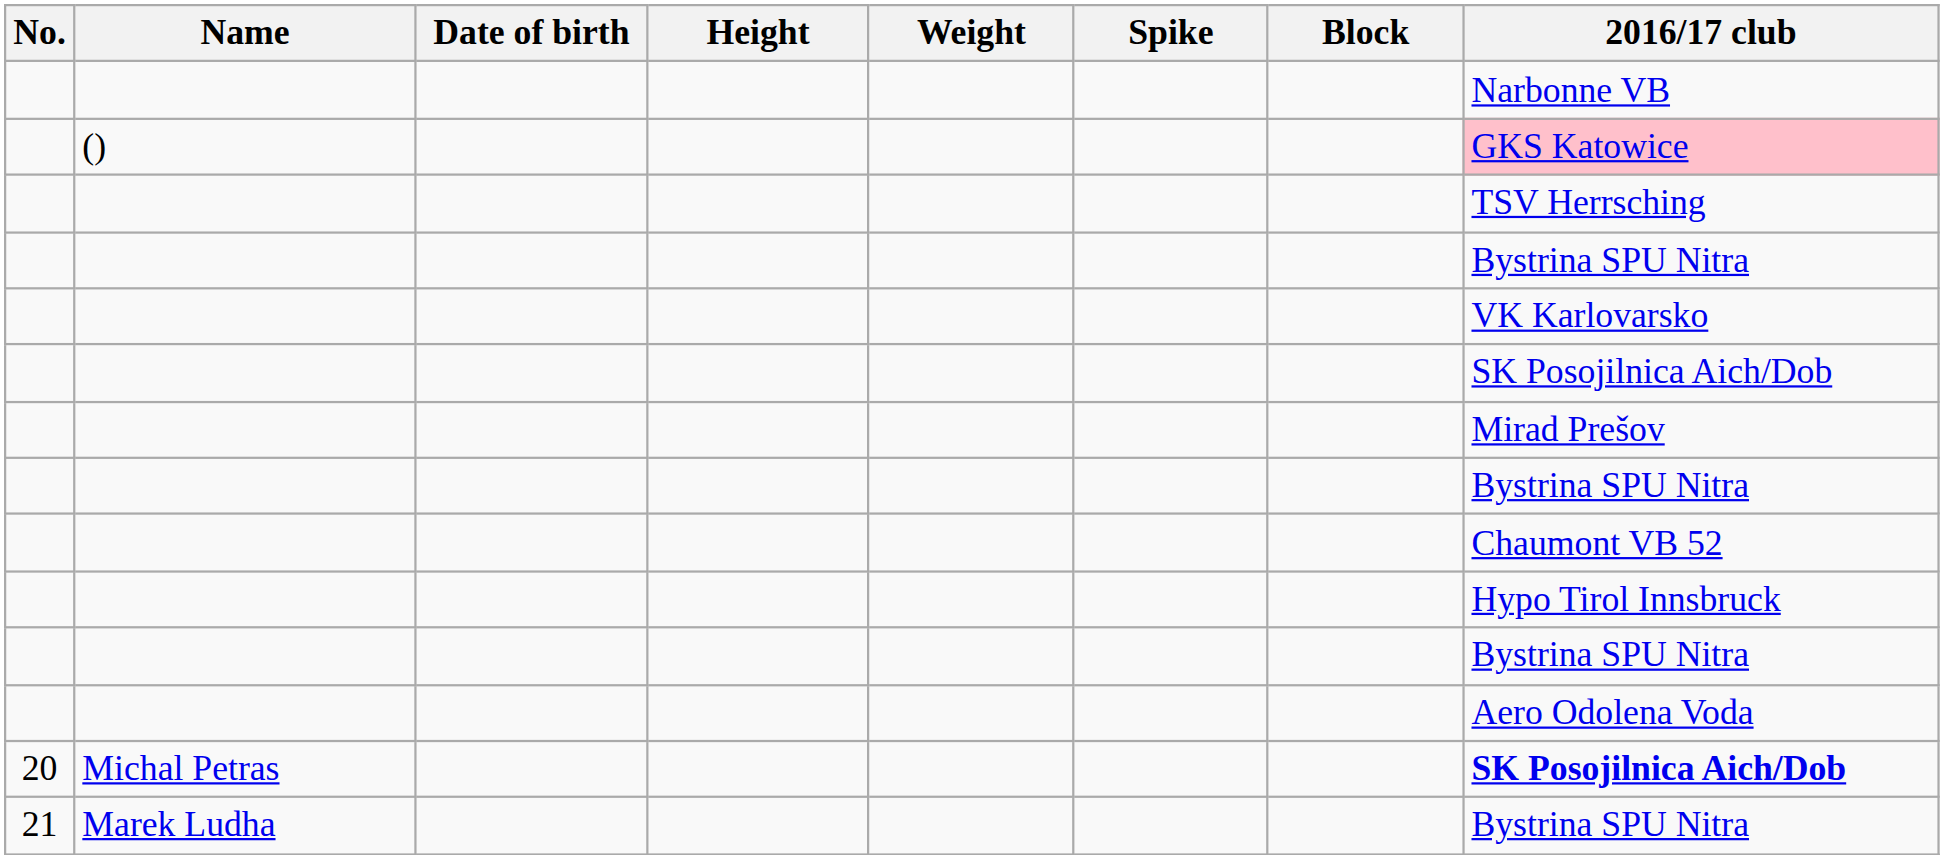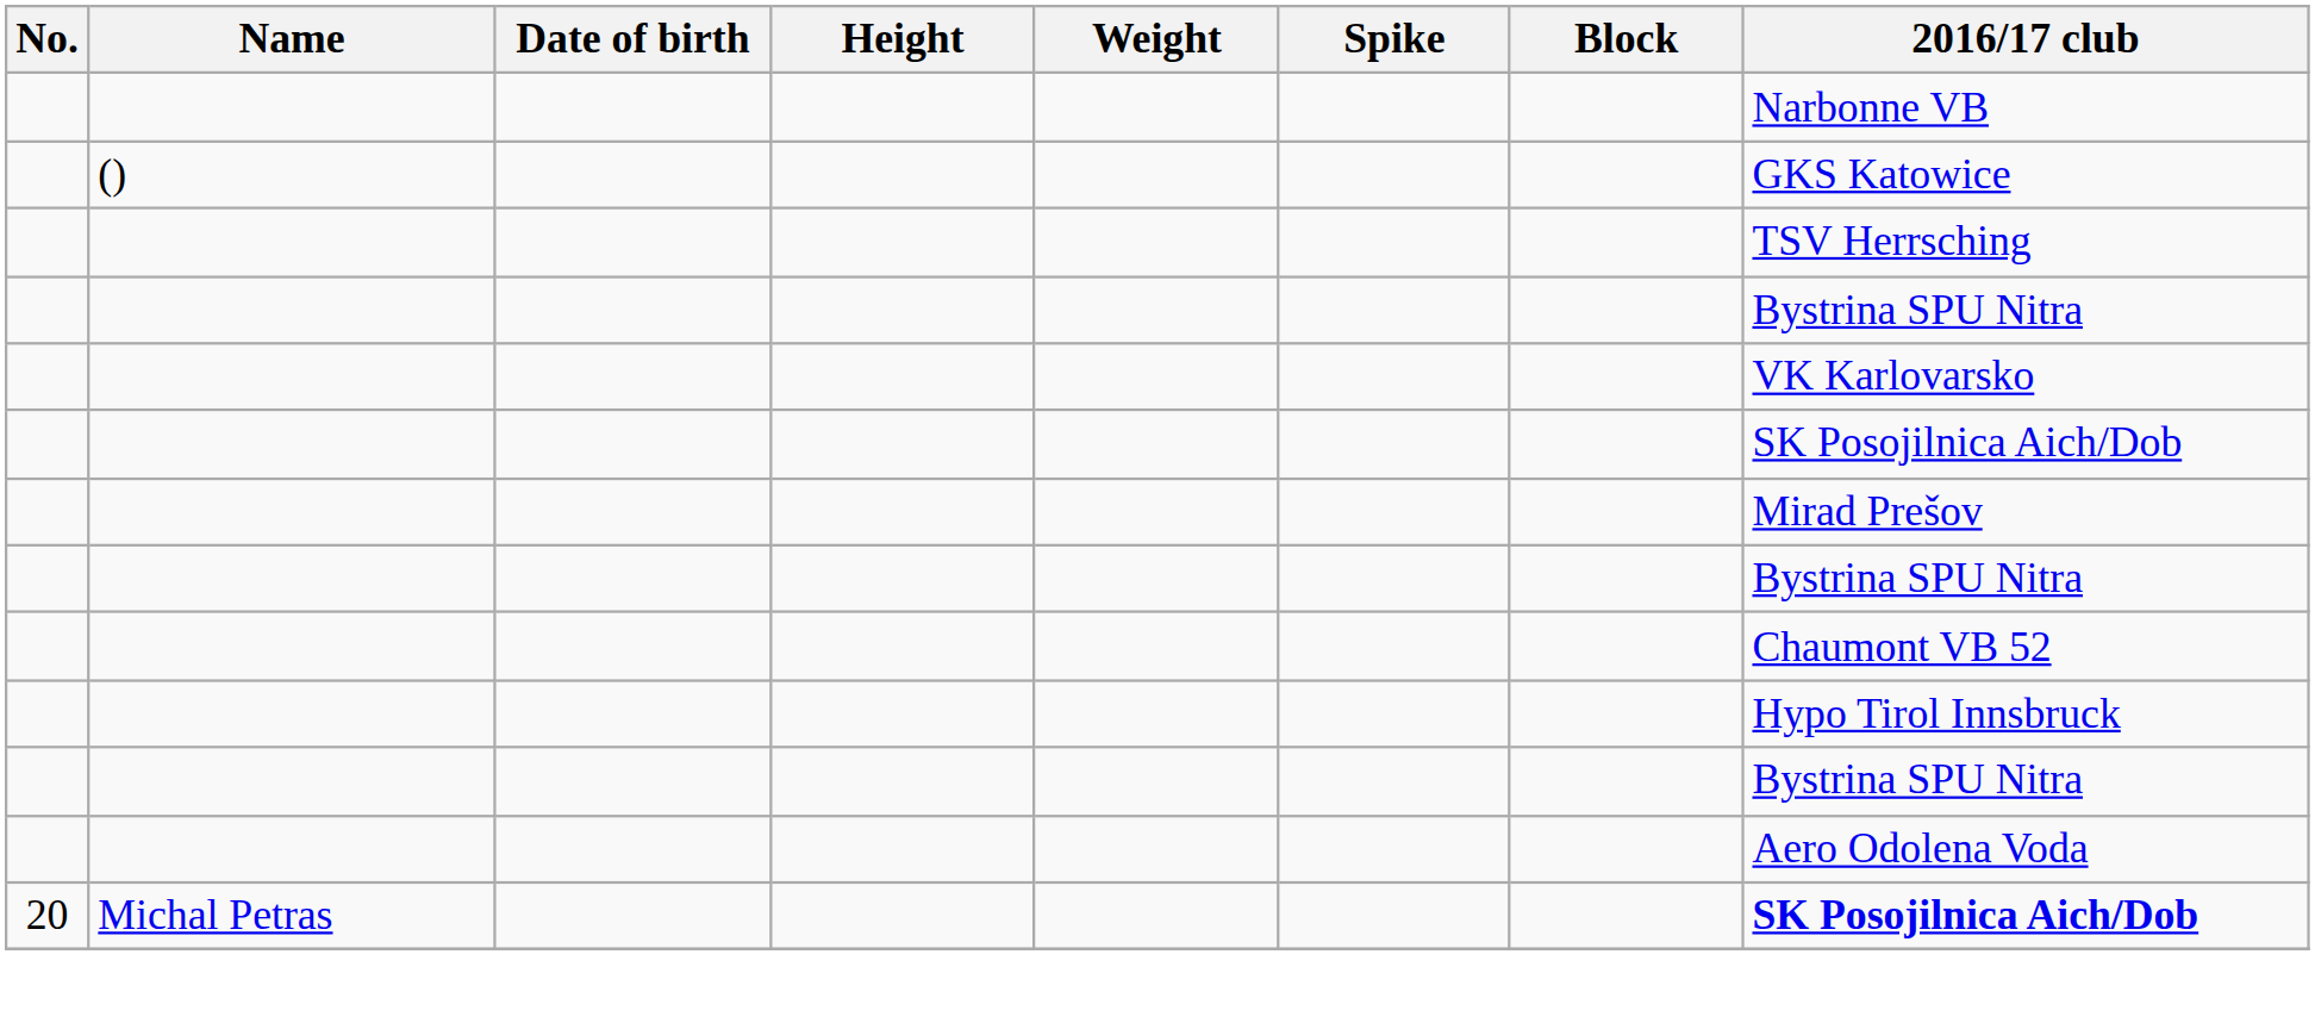() | 2016/17 club: pink background -> no background
- row: 21 | Marek Ludha | Bystrina SPU Nitra
